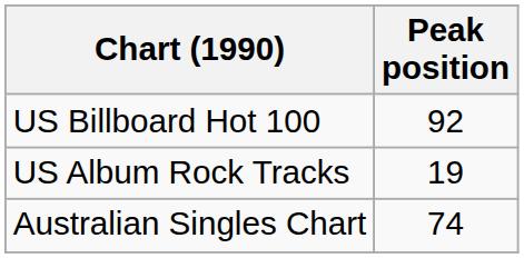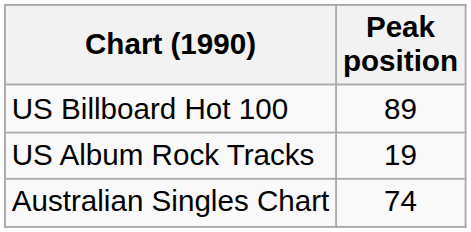US Billboard Hot 100 | Peak position: 92 -> 89
